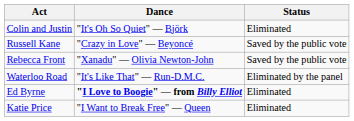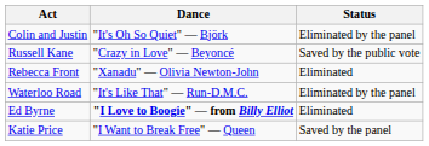Colin and Justin | Status: Eliminated -> Eliminated by the panel
Rebecca Front | Status: Saved by the public vote -> Eliminated
Katie Price | Status: Eliminated -> Saved by the panel
